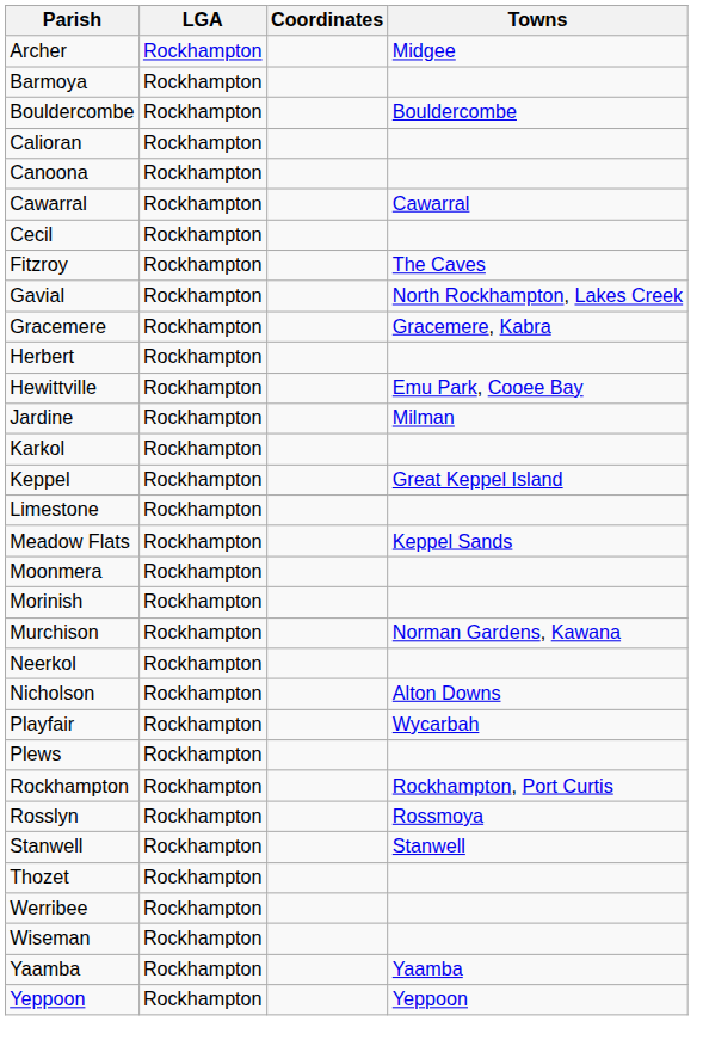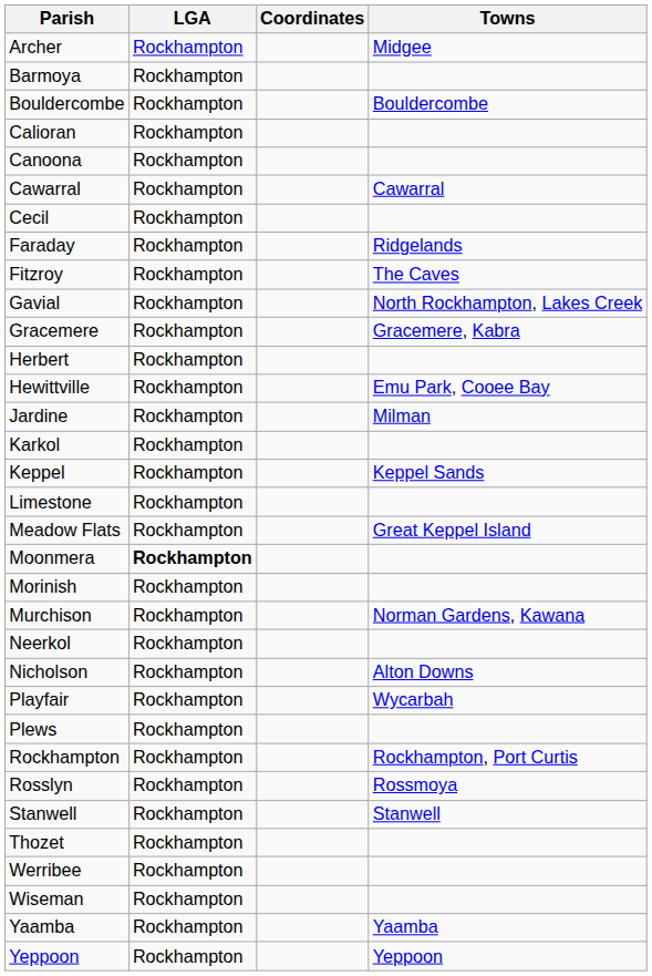+ row: Faraday | Rockhampton | Ridgelands
Keppel | Towns: Great Keppel Island -> Keppel Sands
Meadow Flats | Towns: Keppel Sands -> Great Keppel Island
Moonmera | LGA: normal -> bold
